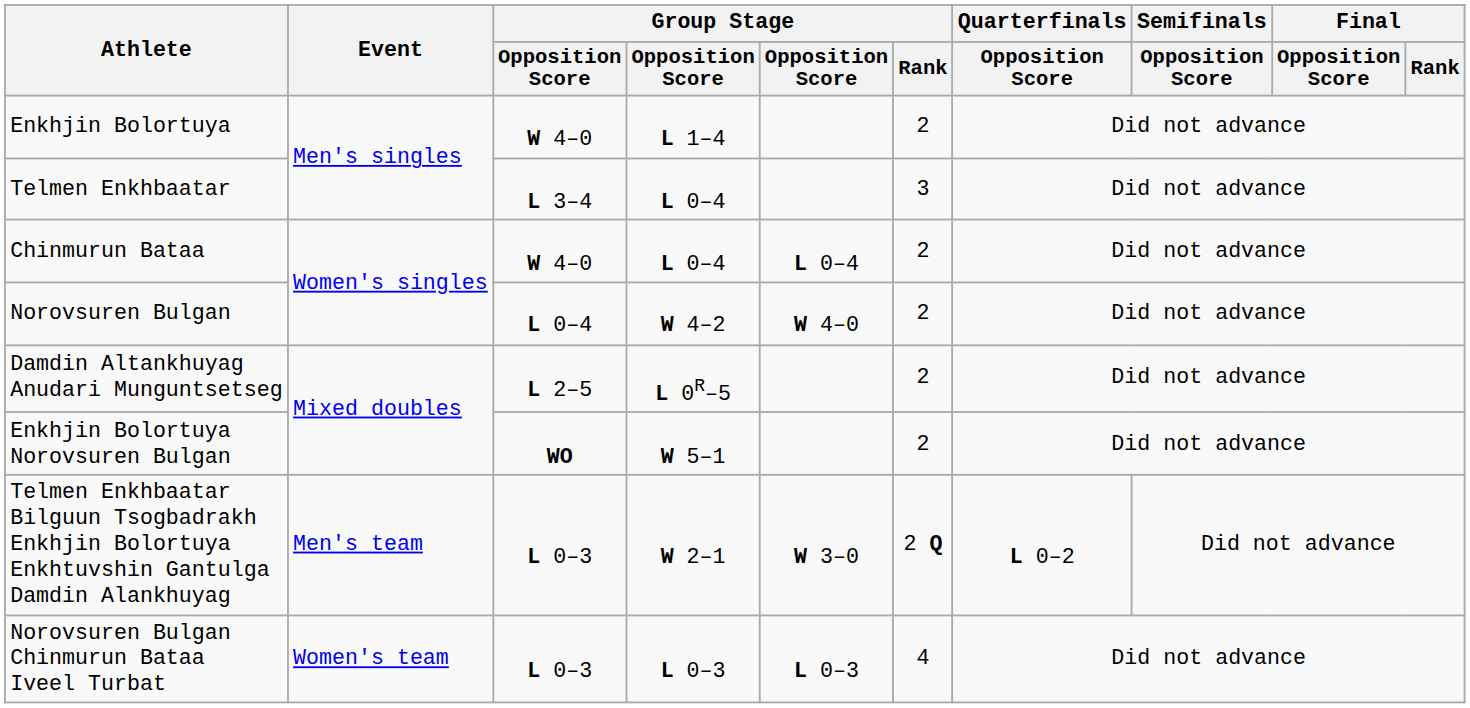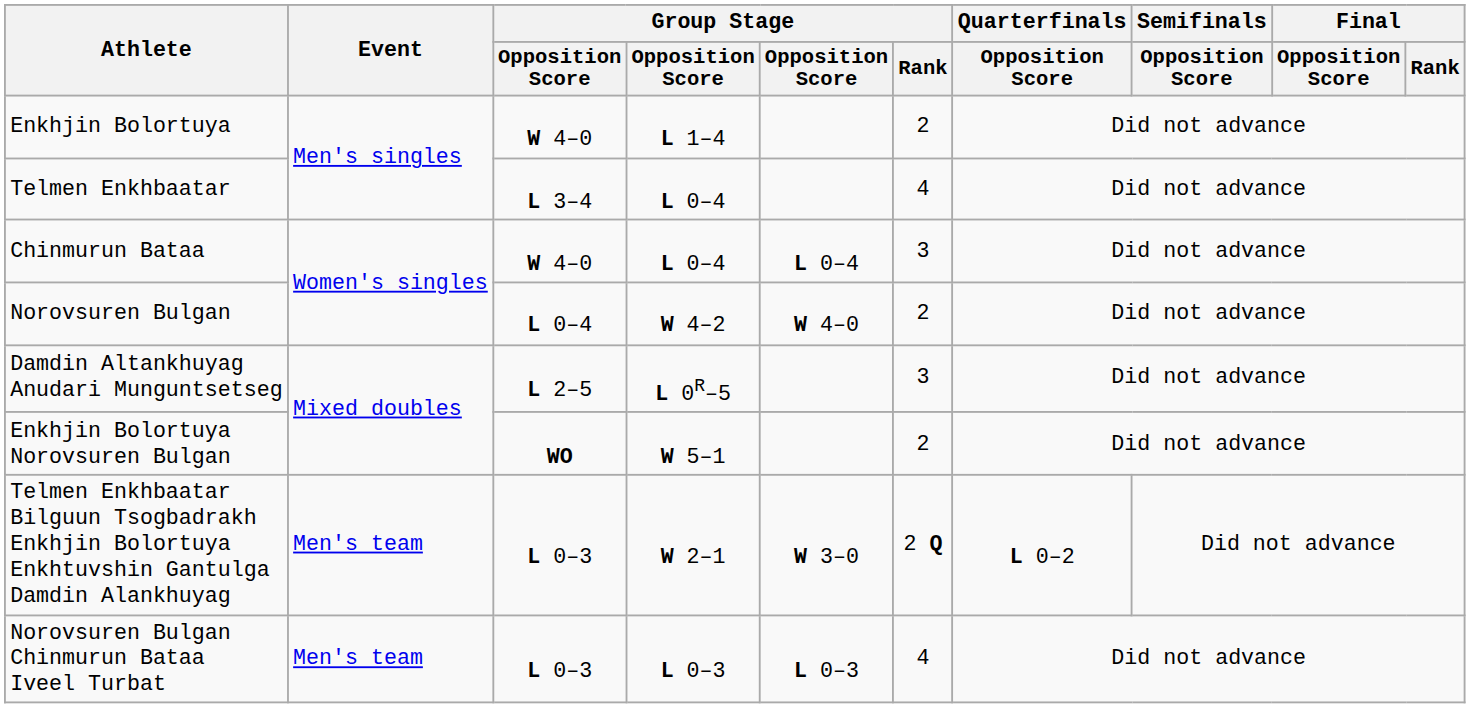Telmen Enkhbaatar | Group Stage / Rank: 3 -> 4
Chinmurun Bataa | Group Stage / Rank: 2 -> 3
Damdin Altankhuyag Anudari Munguntsetseg | Group Stage / Rank: 2 -> 3
Norovsuren Bulgan Chinmurun Bataa Iveel Turbat | Event: Women's team -> Men's team
